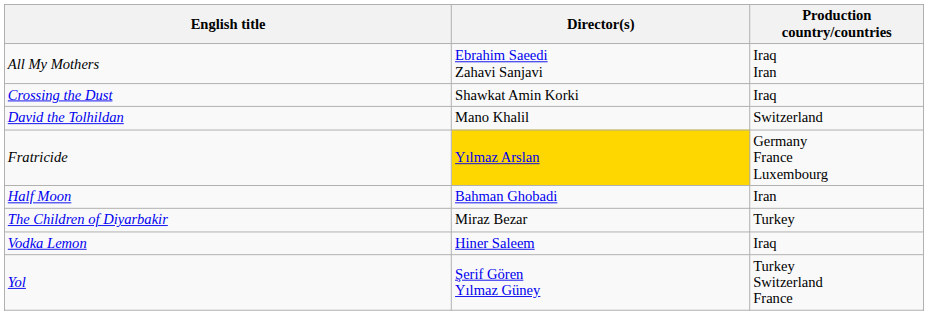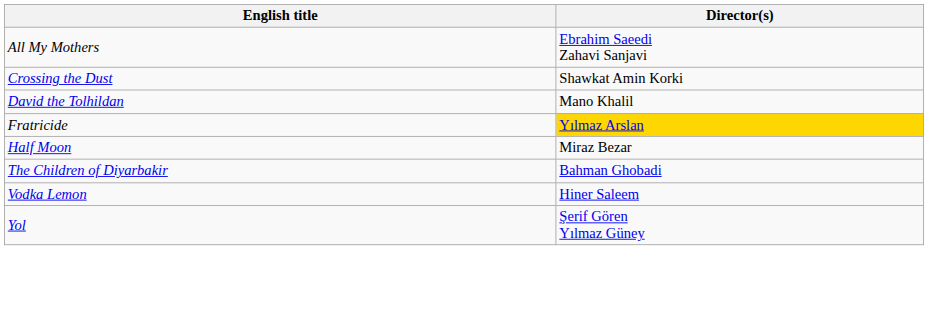- column: Production country/countries | Iraq Iran | Iraq | Switzerland | Germany France Luxembourg | Iran | Turkey | Iraq | Turkey Switzerland France
Half Moon | Director(s): Bahman Ghobadi -> Miraz Bezar
The Children of Diyarbakir | Director(s): Miraz Bezar -> Bahman Ghobadi
